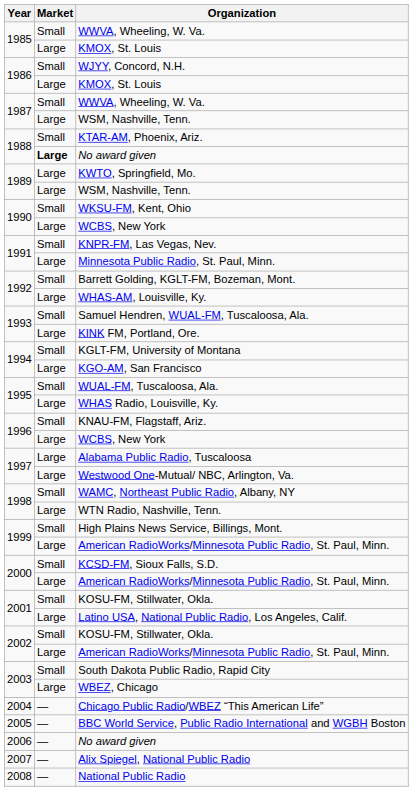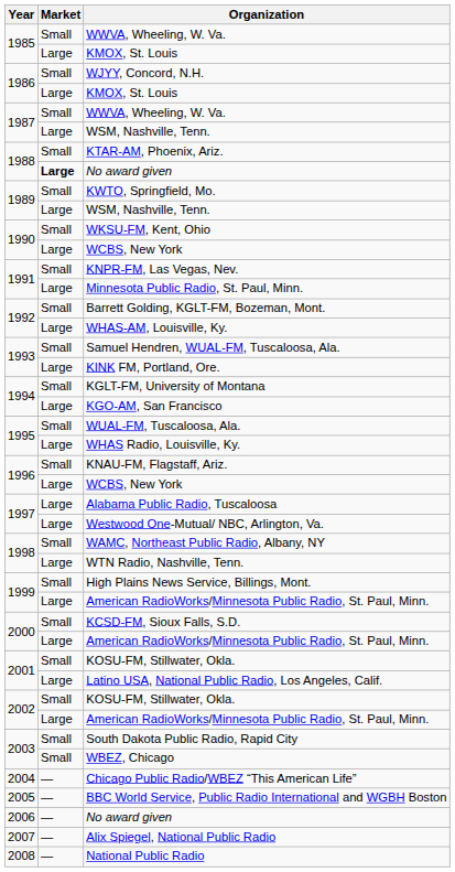KWTO, Springfield, Mo. | Market: Large -> Small
WBEZ, Chicago | Market: Large -> Small
